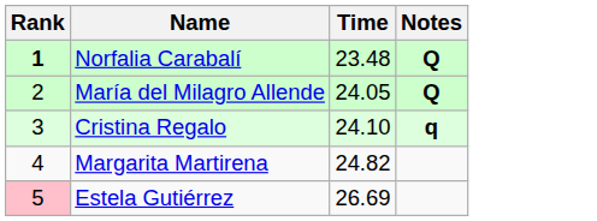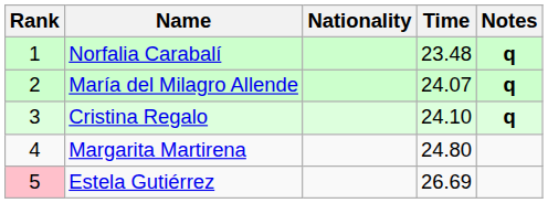+ column: Nationality
Norfalia Carabalí | Rank: bold -> normal
Norfalia Carabalí | Notes: Q -> q
María del Milagro Allende | Time: 24.05 -> 24.07
María del Milagro Allende | Notes: Q -> q
Margarita Martirena | Time: 24.82 -> 24.80
